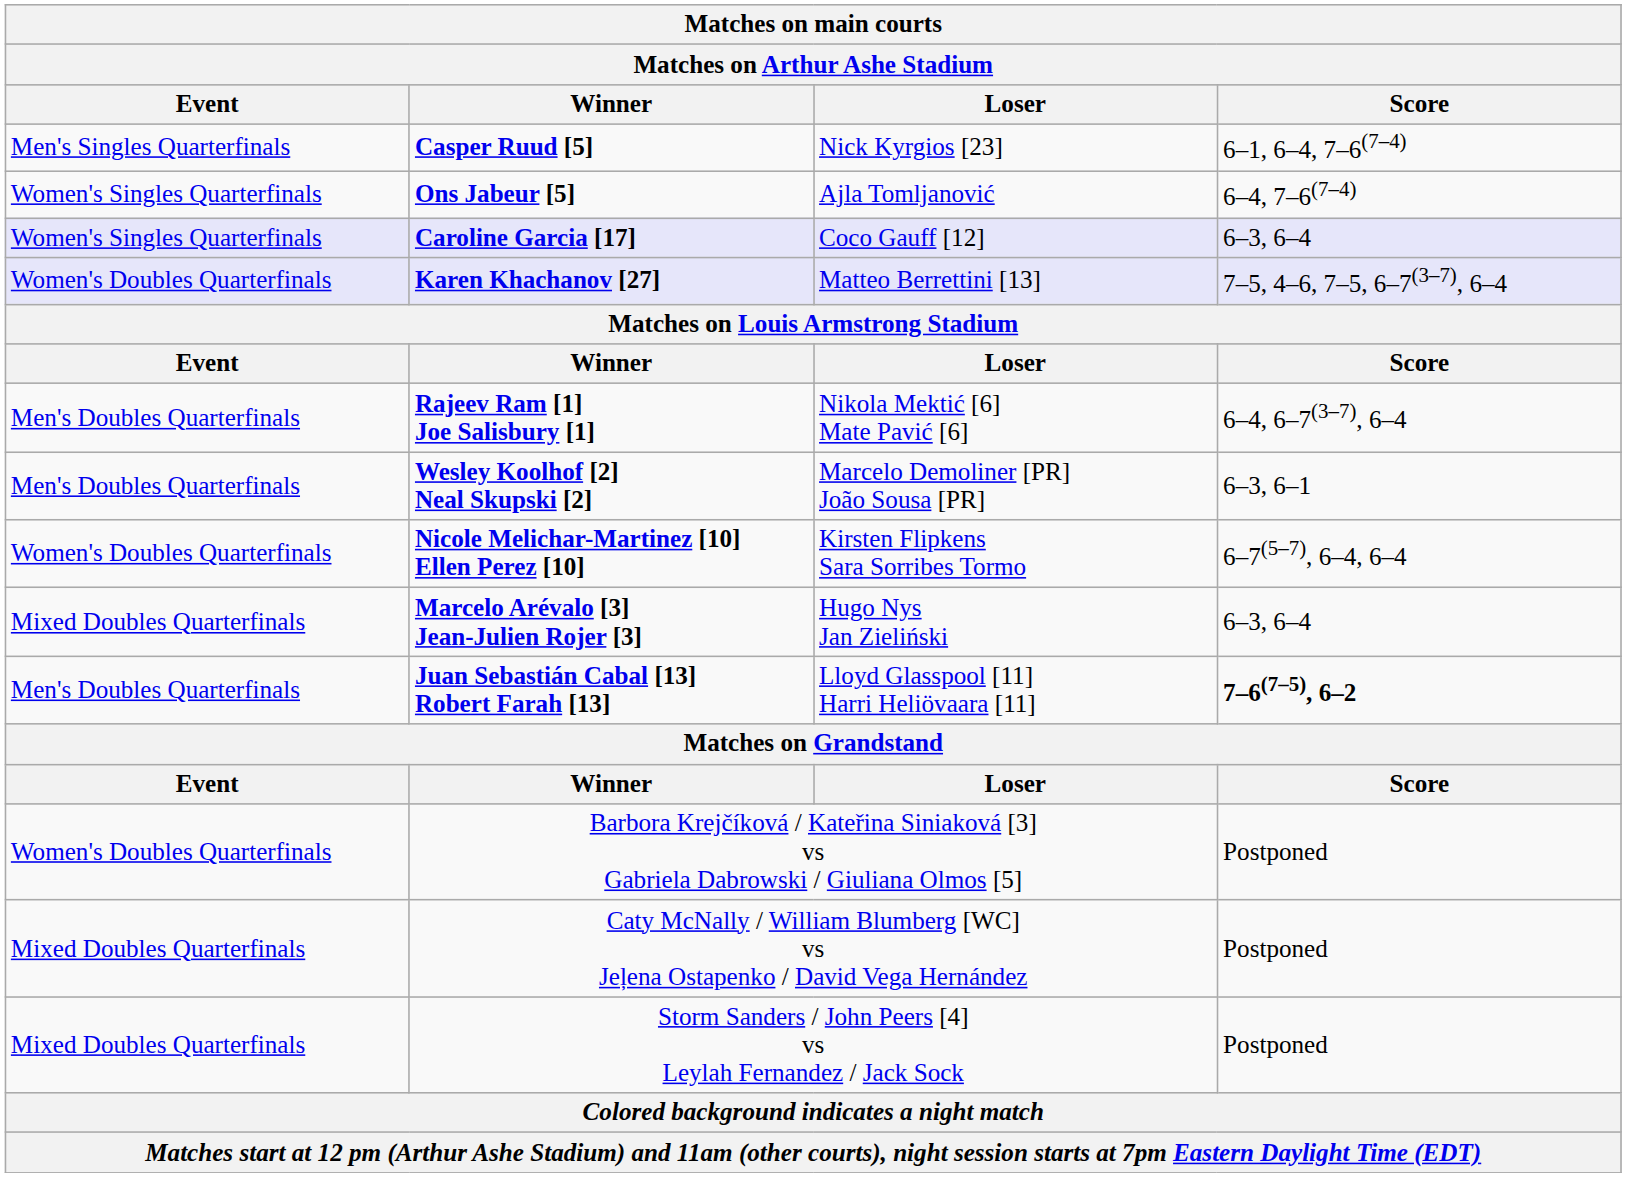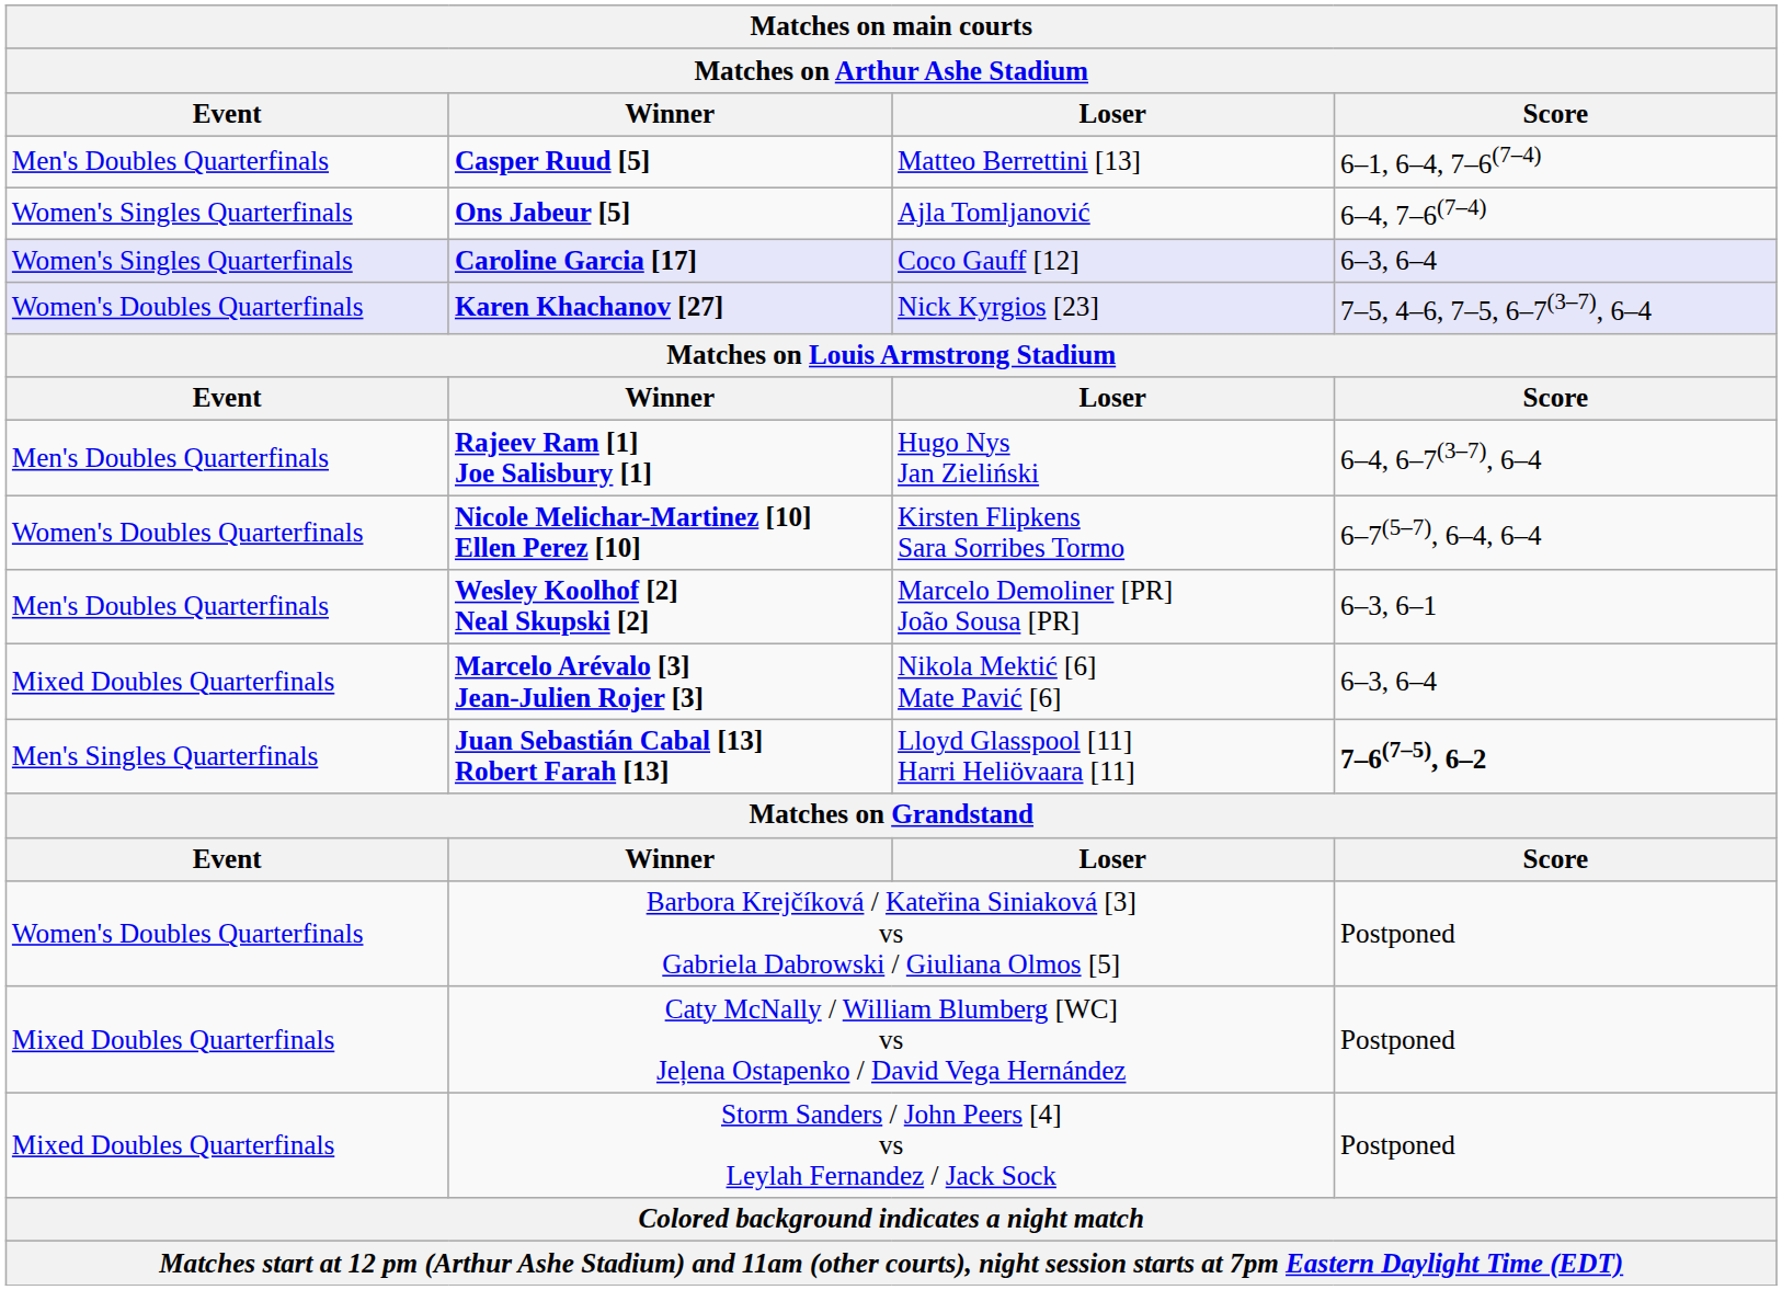Casper Ruud [5] | Event: Men's Singles Quarterfinals -> Men's Doubles Quarterfinals
Casper Ruud [5] | Loser: Nick Kyrgios [23] -> Matteo Berrettini [13]
Karen Khachanov [27] | Loser: Matteo Berrettini [13] -> Nick Kyrgios [23]
Rajeev Ram [1] Joe Salisbury [1] | Loser: Nikola Mektić [6] Mate Pavić [6] -> Hugo Nys Jan Zieliński
rows swapped: Wesley Koolhof [2] Neal Skupski [2] <-> Nicole Melichar-Martinez [10] Ellen Perez [10]
Marcelo Arévalo [3] Jean-Julien Rojer [3] | Loser: Hugo Nys Jan Zieliński -> Nikola Mektić [6] Mate Pavić [6]
Juan Sebastián Cabal [13] Robert Farah [13] | Event: Men's Doubles Quarterfinals -> Men's Singles Quarterfinals
